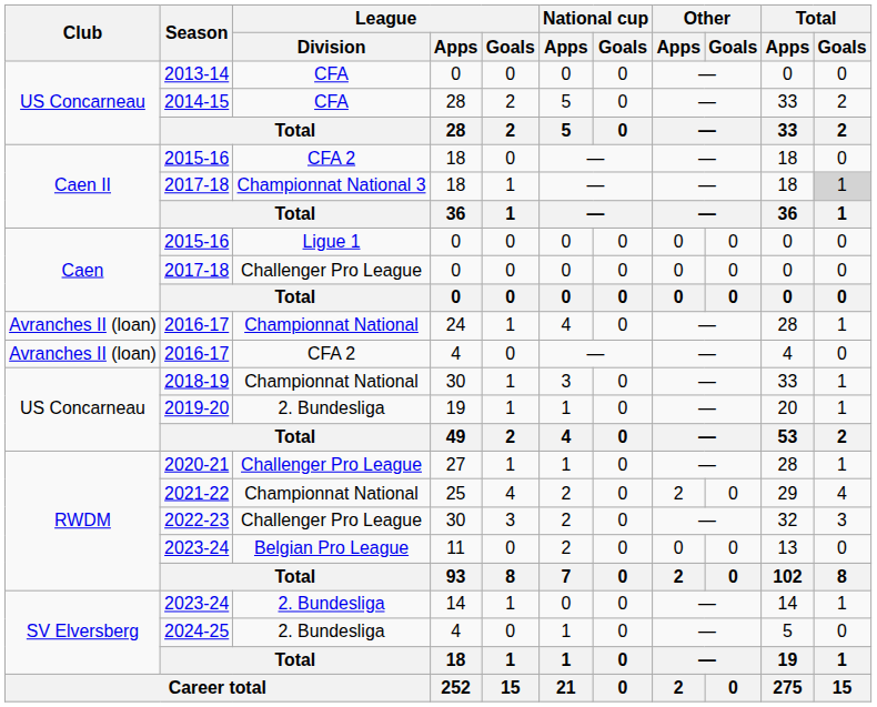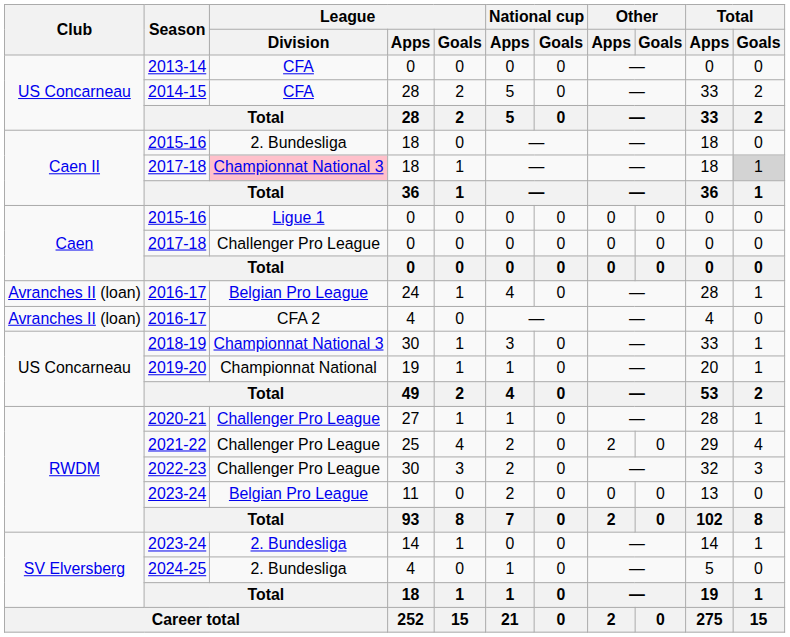2015-16 / 18 | League / Division: CFA 2 -> 2. Bundesliga
2017-18 / 18 | League / Division: no background -> pink background
2016-17 / 24 | League / Division: Championnat National -> Belgian Pro League
2018-19 | League / Division: Championnat National -> Championnat National 3
2019-20 | League / Division: 2. Bundesliga -> Championnat National
2021-22 | League / Division: Championnat National -> Challenger Pro League
